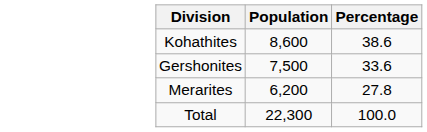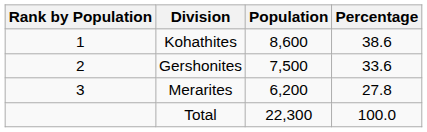+ column: Rank by Population | 1 | 2 | 3
